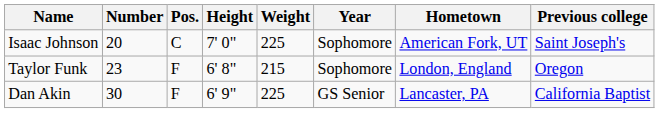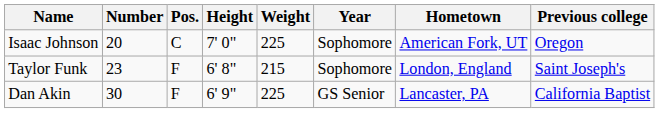Isaac Johnson | Previous college: Saint Joseph's -> Oregon
Taylor Funk | Previous college: Oregon -> Saint Joseph's
